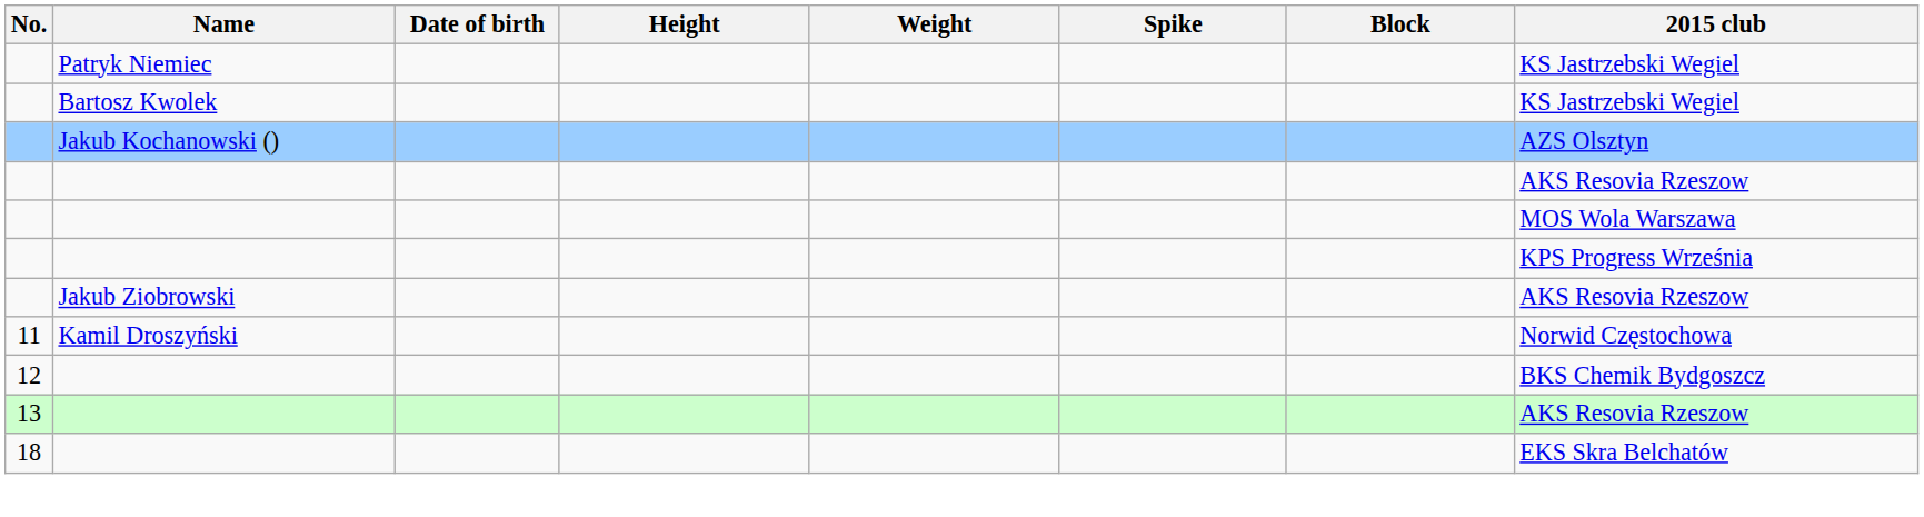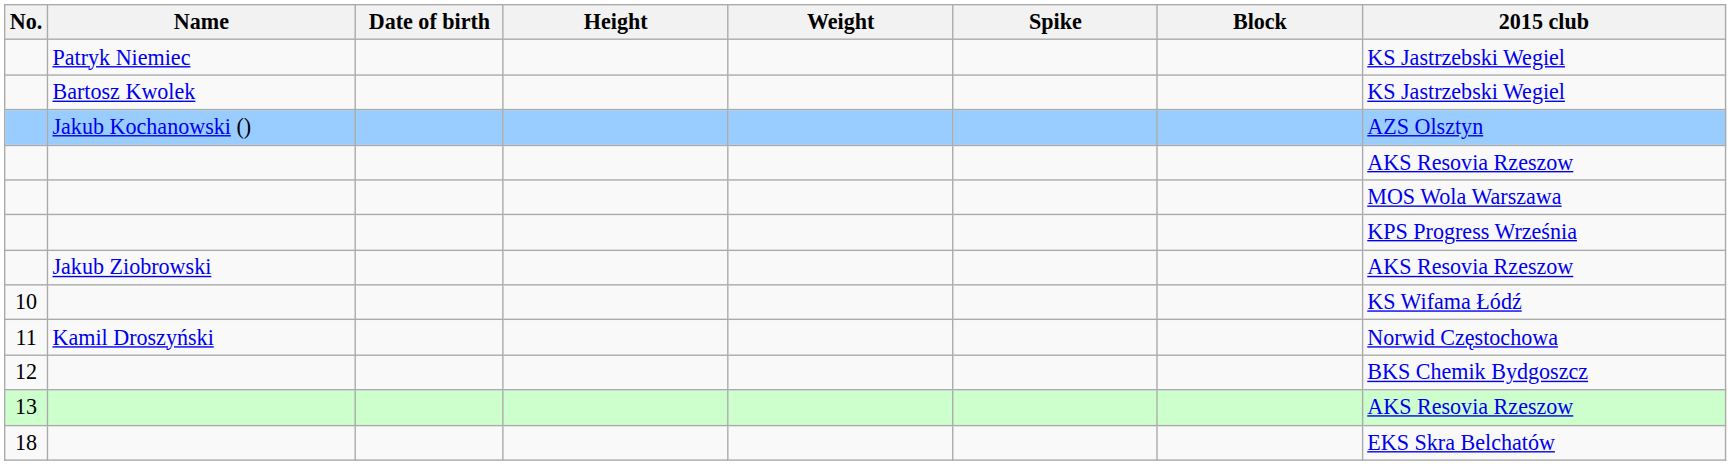+ row: 10 | KS Wifama Łódź
